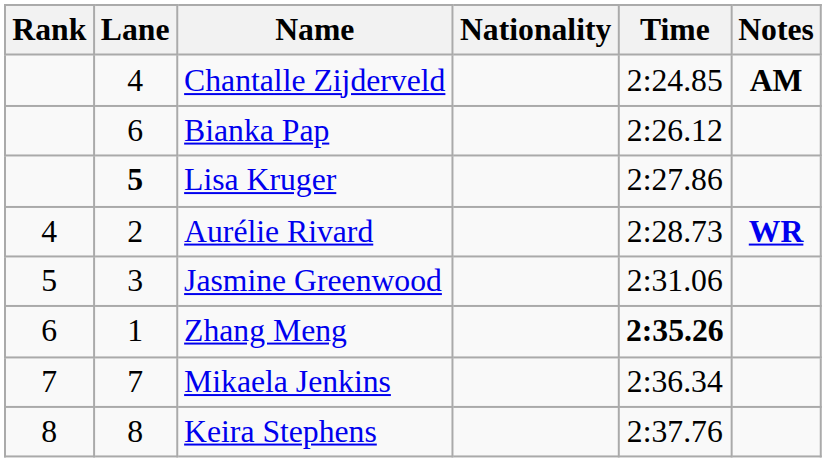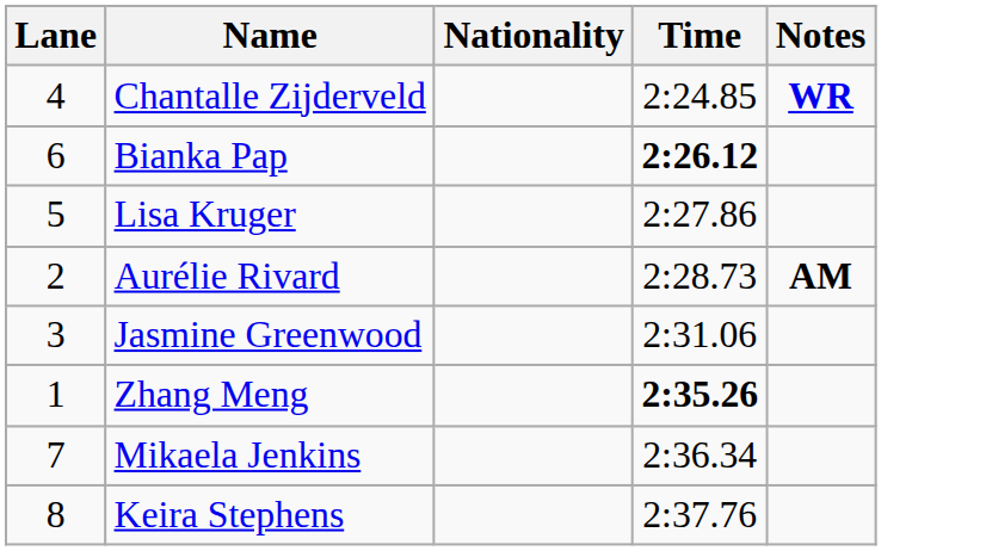- column: Rank | 4 | 5 | 6 | 7 | 8
Chantalle Zijderveld | Notes: AM -> WR
Bianka Pap | Time: normal -> bold
Lisa Kruger | Lane: bold -> normal
Aurélie Rivard | Notes: WR -> AM
